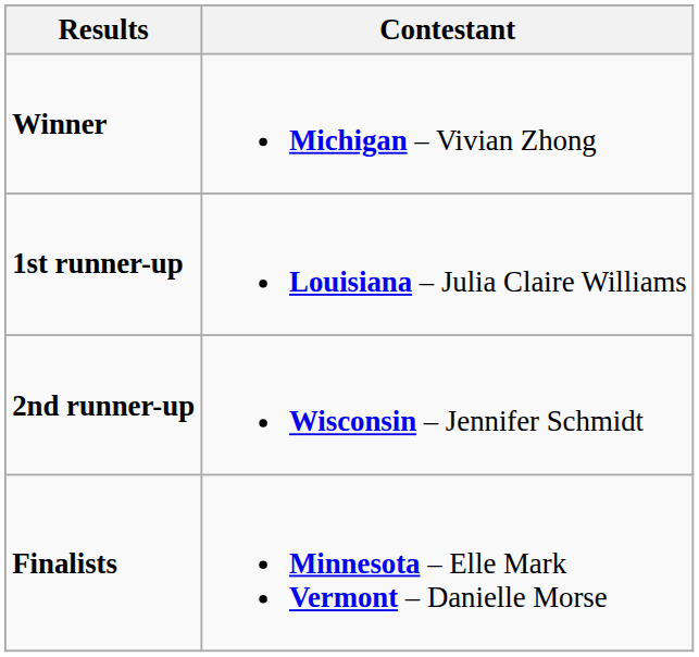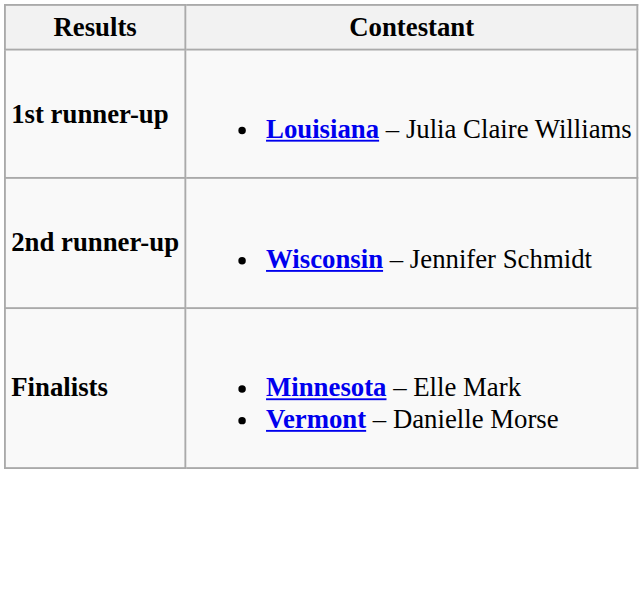- row: Winner | Michigan – Vivian Zhong
